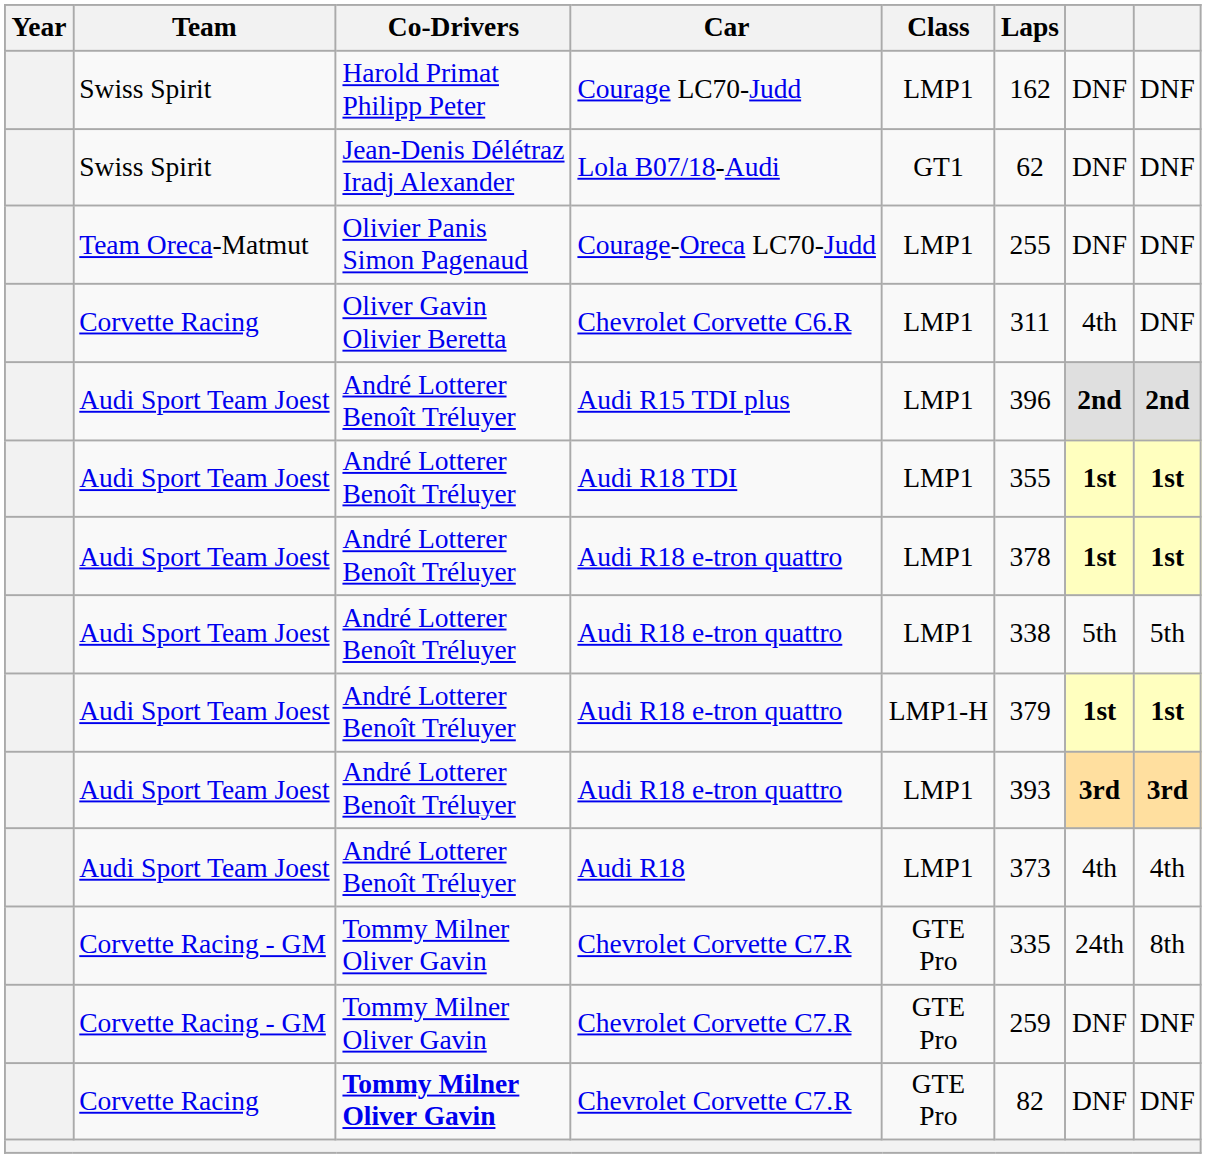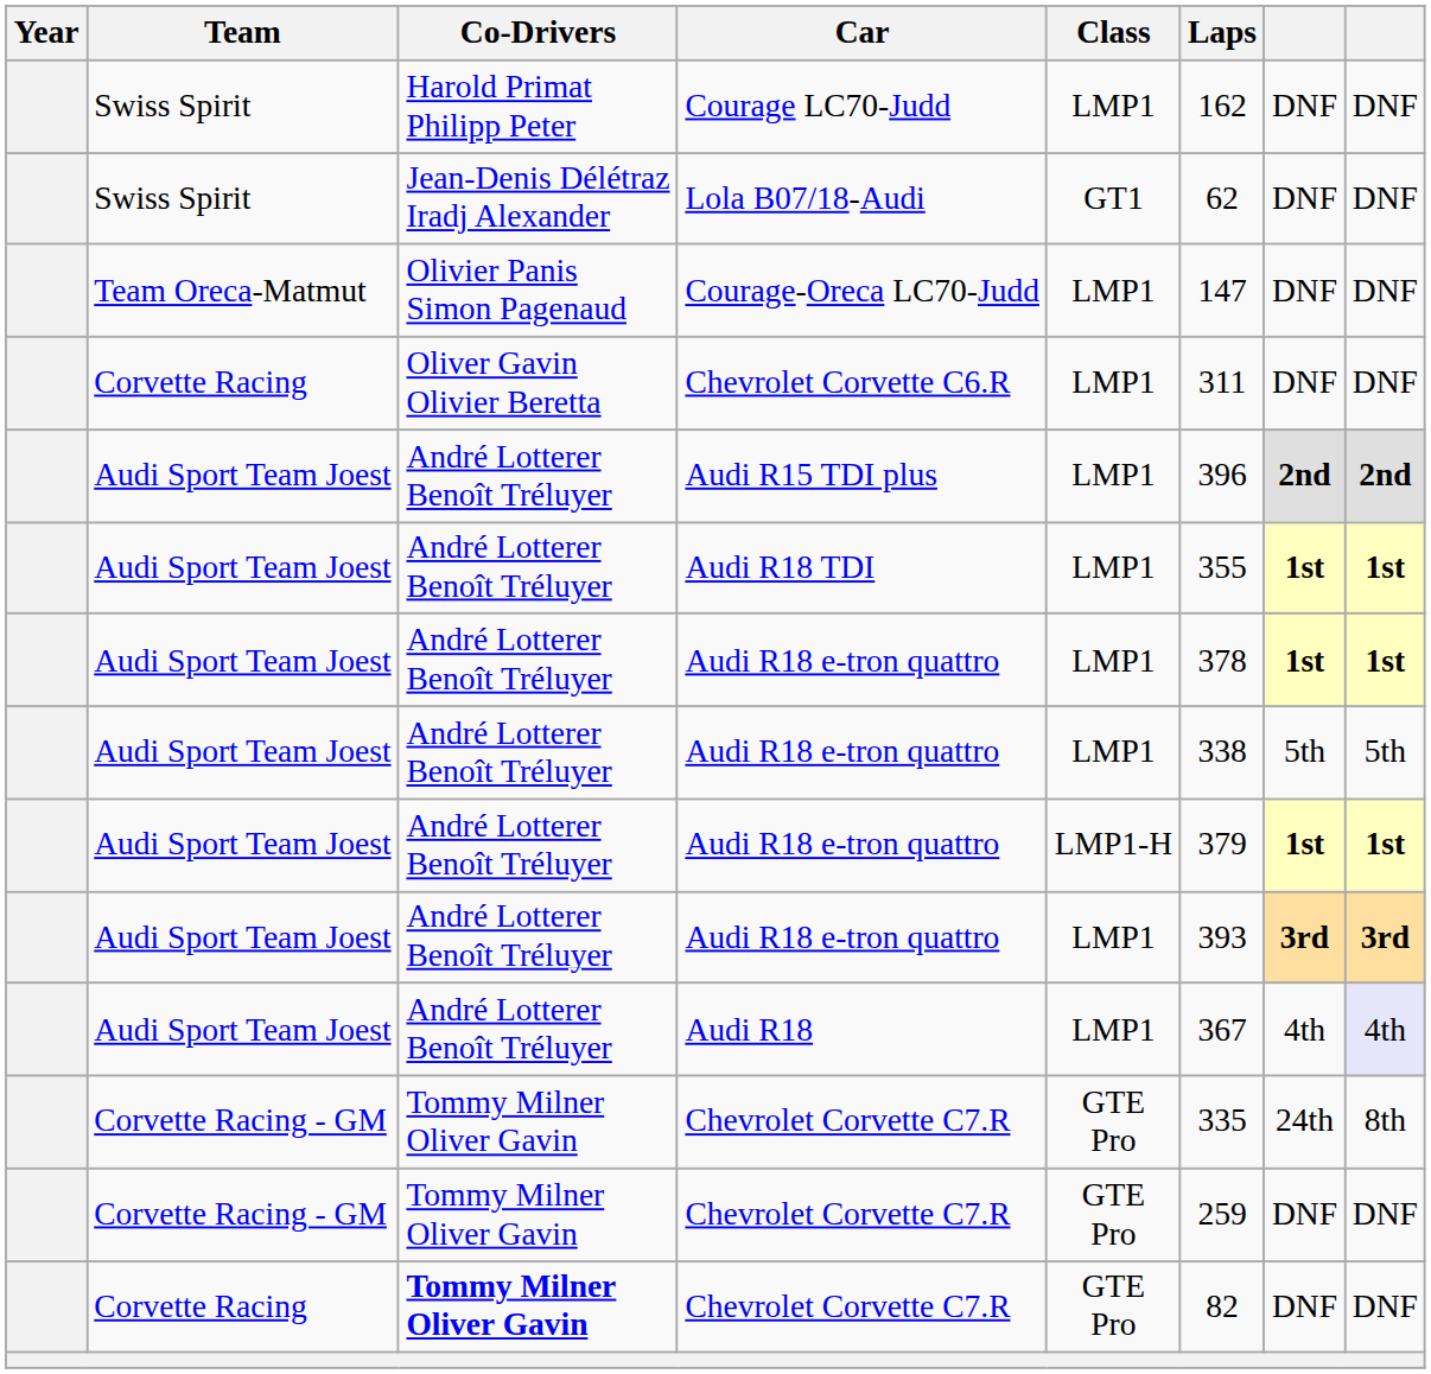Courage-Oreca LC70-Judd | Laps: 255 -> 147
Chevrolet Corvette C6.R | column 7: 4th -> DNF
Audi R18 | Laps: 373 -> 367
Audi R18 | column 8: no background -> lavender background
